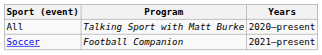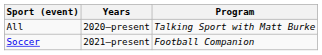columns swapped: Program <-> Years
